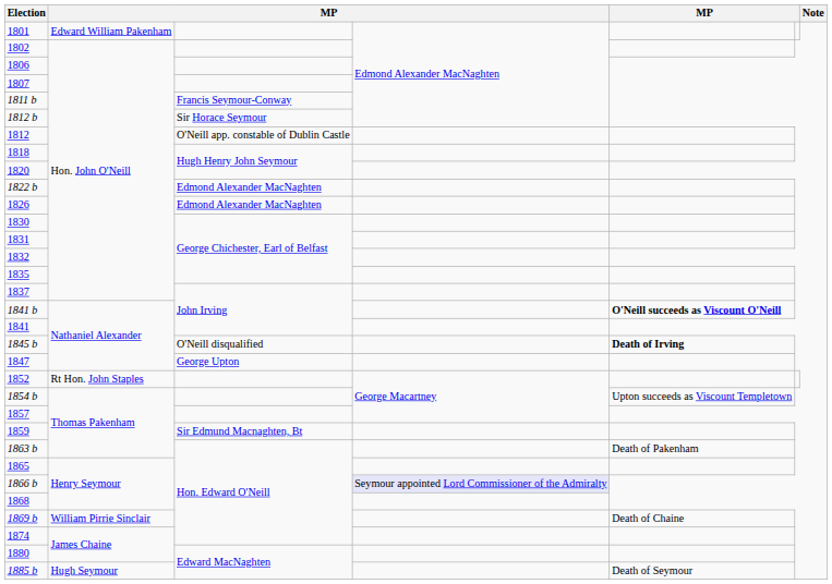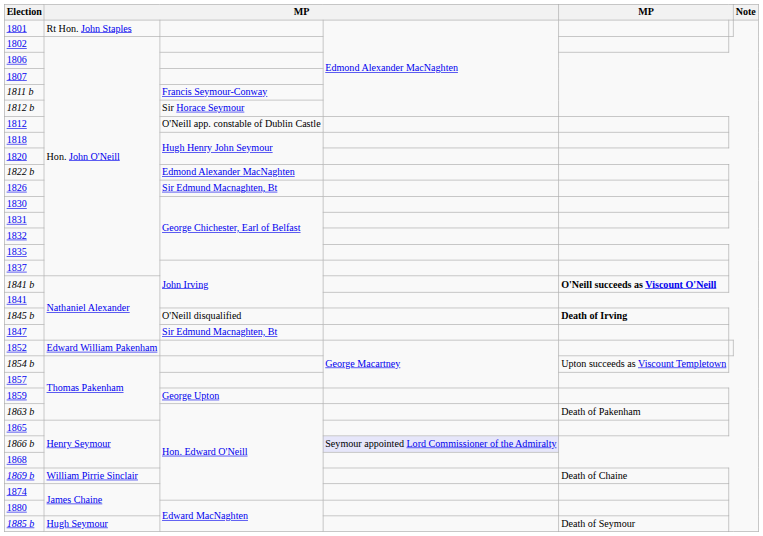1801 | column 2: Edward William Pakenham -> Rt Hon. John Staples
1826 | column 3: Edmond Alexander MacNaghten -> Sir Edmund Macnaghten, Bt
1847 | column 3: George Upton -> Sir Edmund Macnaghten, Bt
1852 | column 2: Rt Hon. John Staples -> Edward William Pakenham
1859 | column 3: Sir Edmund Macnaghten, Bt -> George Upton
